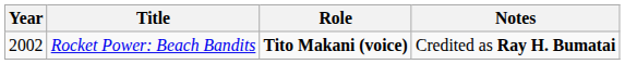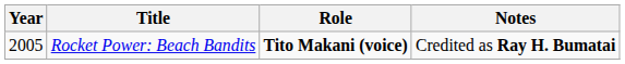Rocket Power: Beach Bandits | Year: 2002 -> 2005
